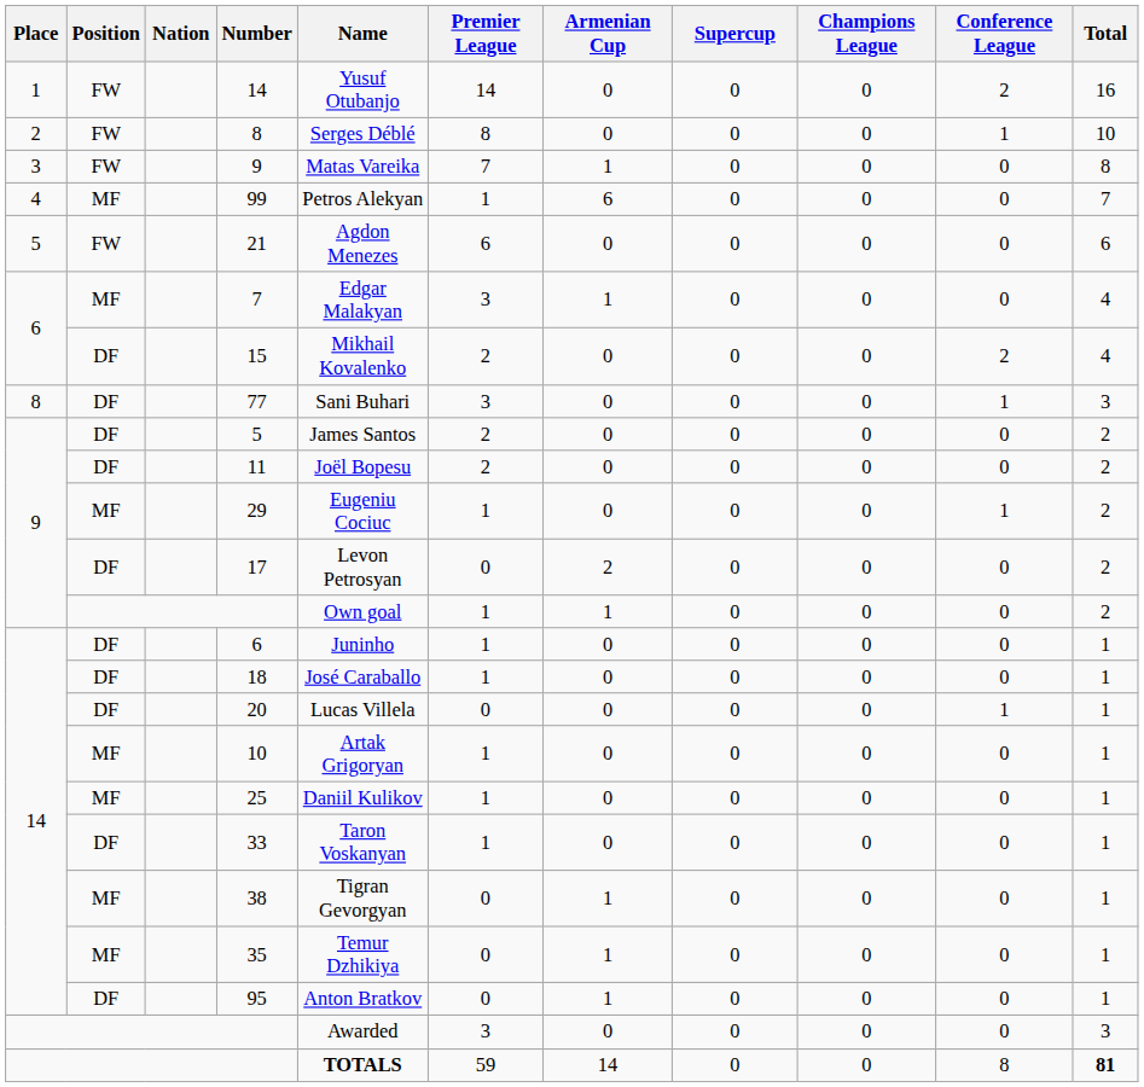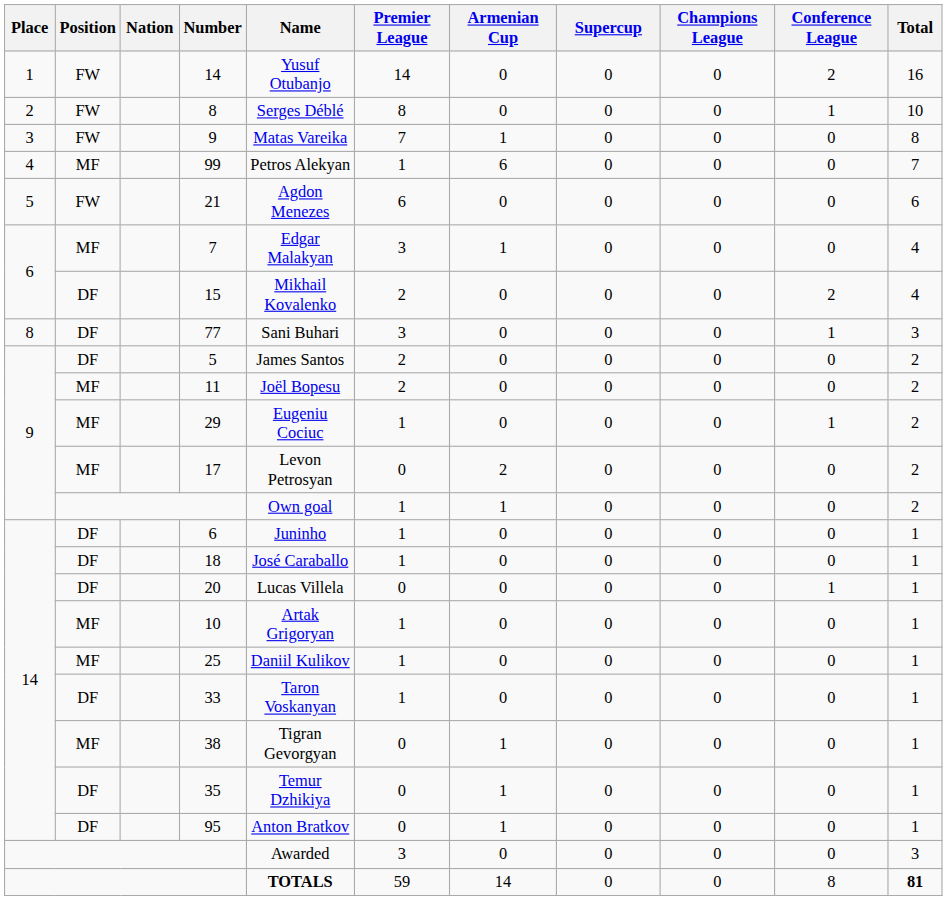11 | Position: DF -> MF
17 | Position: DF -> MF
35 | Position: MF -> DF
